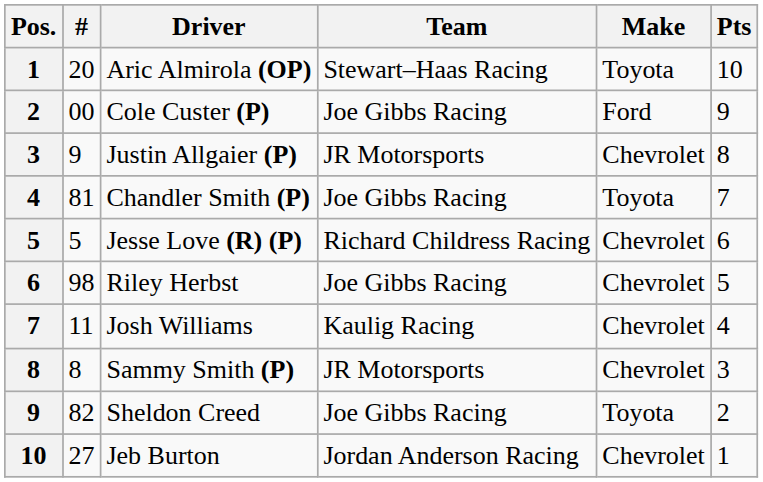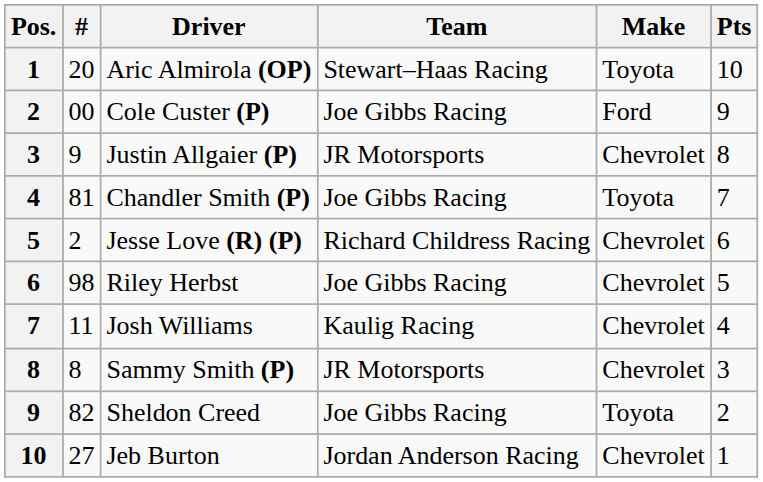Jesse Love (R) (P) | #: 5 -> 2
